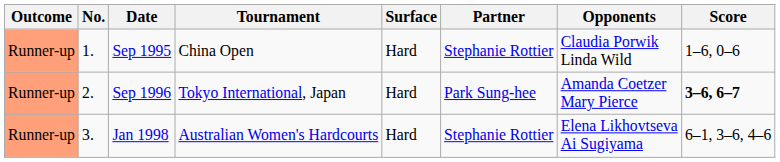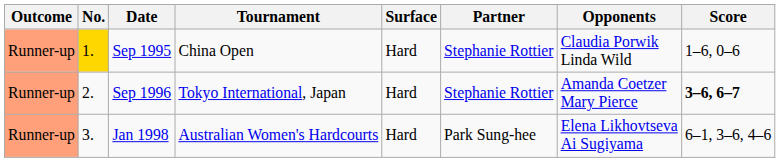Sep 1995 | No.: no background -> gold background
Sep 1996 | Partner: Park Sung-hee -> Stephanie Rottier
Jan 1998 | Partner: Stephanie Rottier -> Park Sung-hee
